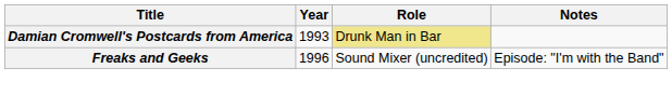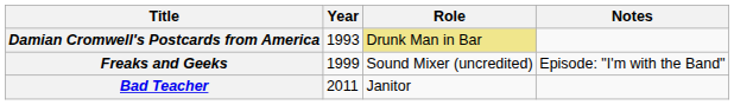Freaks and Geeks | Year: 1996 -> 1999
+ row: Bad Teacher | 2011 | Janitor
